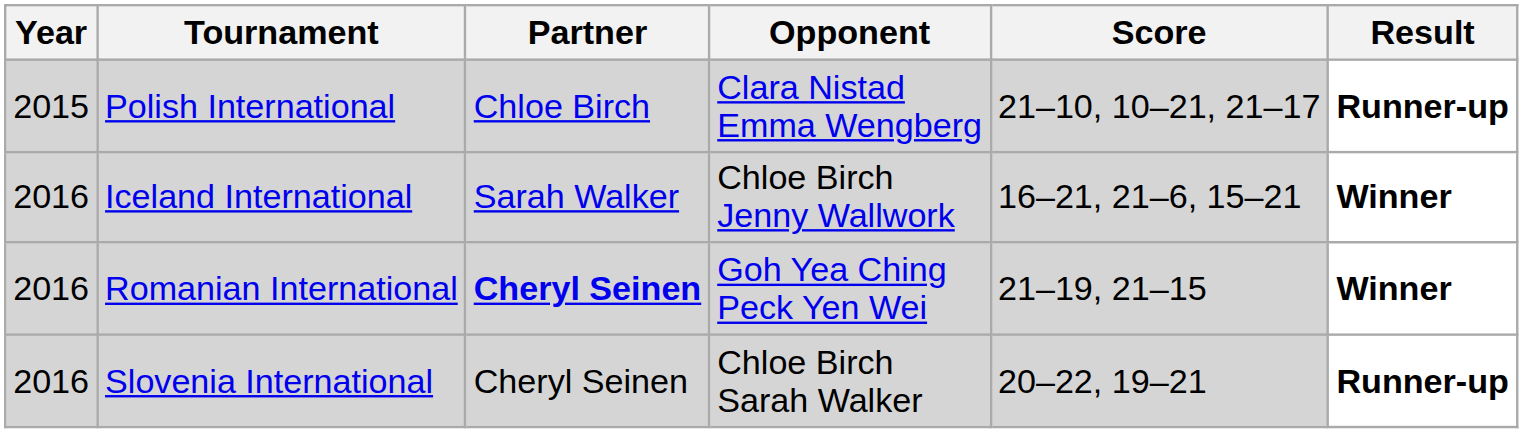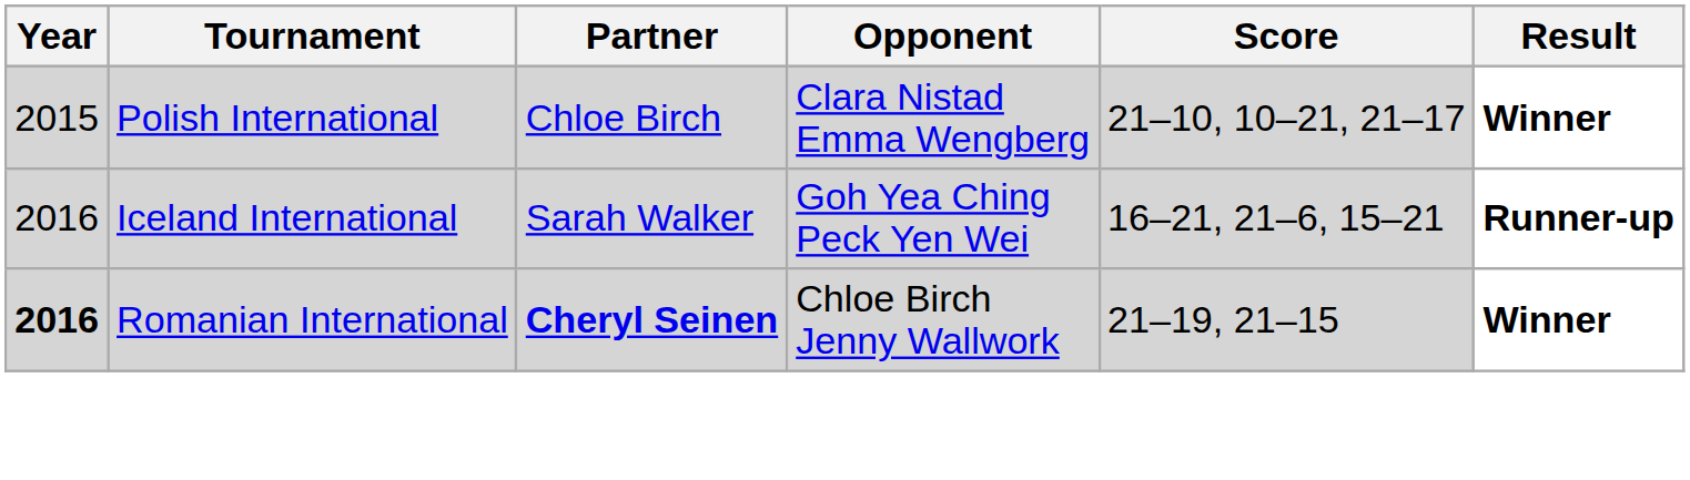Polish International | Result: Runner-up -> Winner
Iceland International | Opponent: Chloe Birch Jenny Wallwork -> Goh Yea Ching Peck Yen Wei
Iceland International | Result: Winner -> Runner-up
Romanian International | Year: normal -> bold
Romanian International | Opponent: Goh Yea Ching Peck Yen Wei -> Chloe Birch Jenny Wallwork
- row: 2016 | Slovenia International | Cheryl Seinen | Chloe Birch Sarah Walker | 20–22, 19–21 | Runner-up
